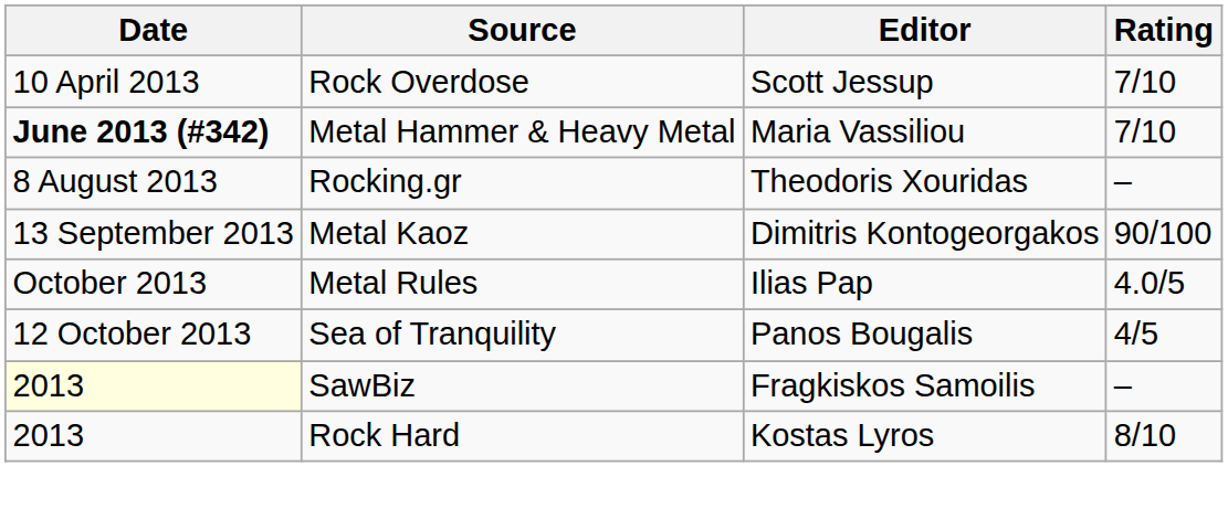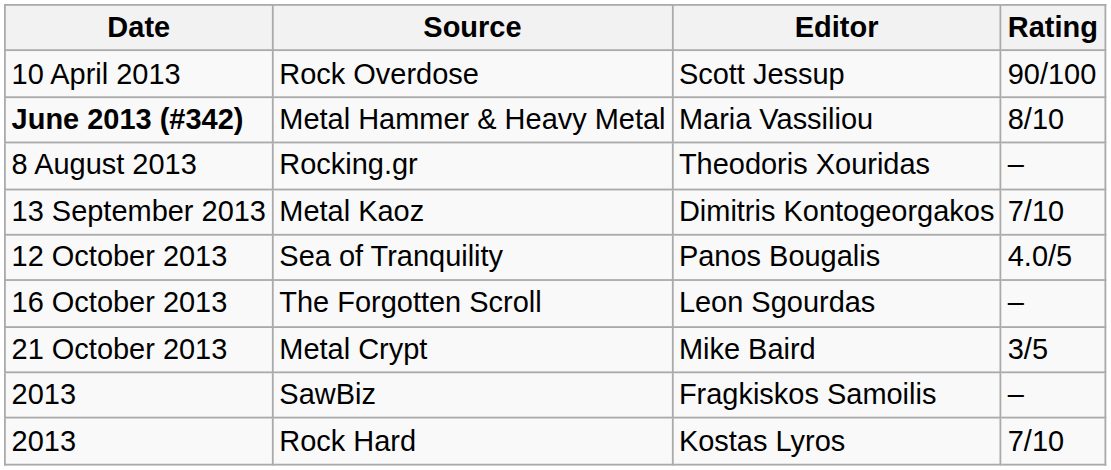Rock Overdose | Rating: 7/10 -> 90/100
Metal Hammer & Heavy Metal | Rating: 7/10 -> 8/10
Metal Kaoz | Rating: 90/100 -> 7/10
- row: October 2013 | Metal Rules | Ilias Pap | 4.0/5
Sea of Tranquility | Rating: 4/5 -> 4.0/5
+ row: 16 October 2013 | The Forgotten Scroll | Leon Sgourdas | –
+ row: 21 October 2013 | Metal Crypt | Mike Baird | 3/5
SawBiz | Date: lightyellow background -> no background
Rock Hard | Rating: 8/10 -> 7/10
